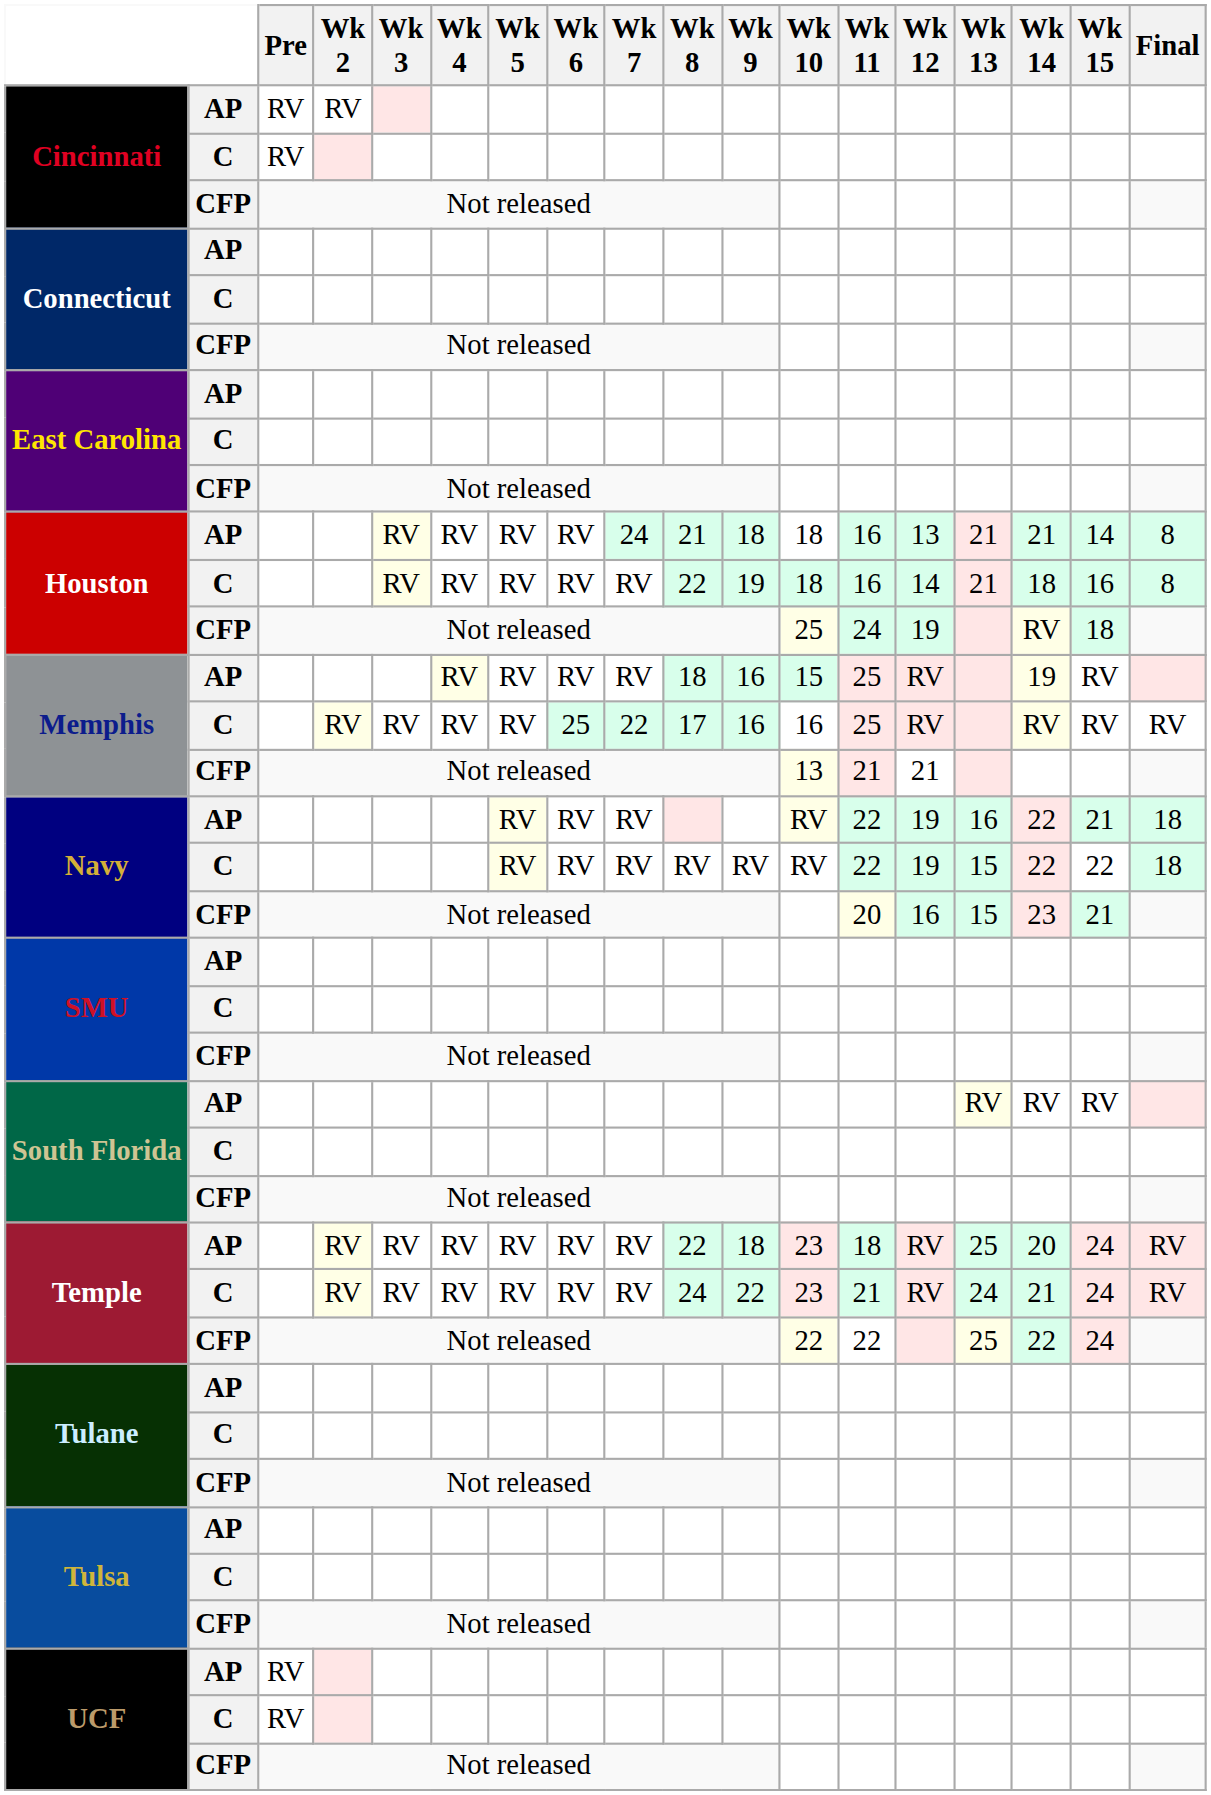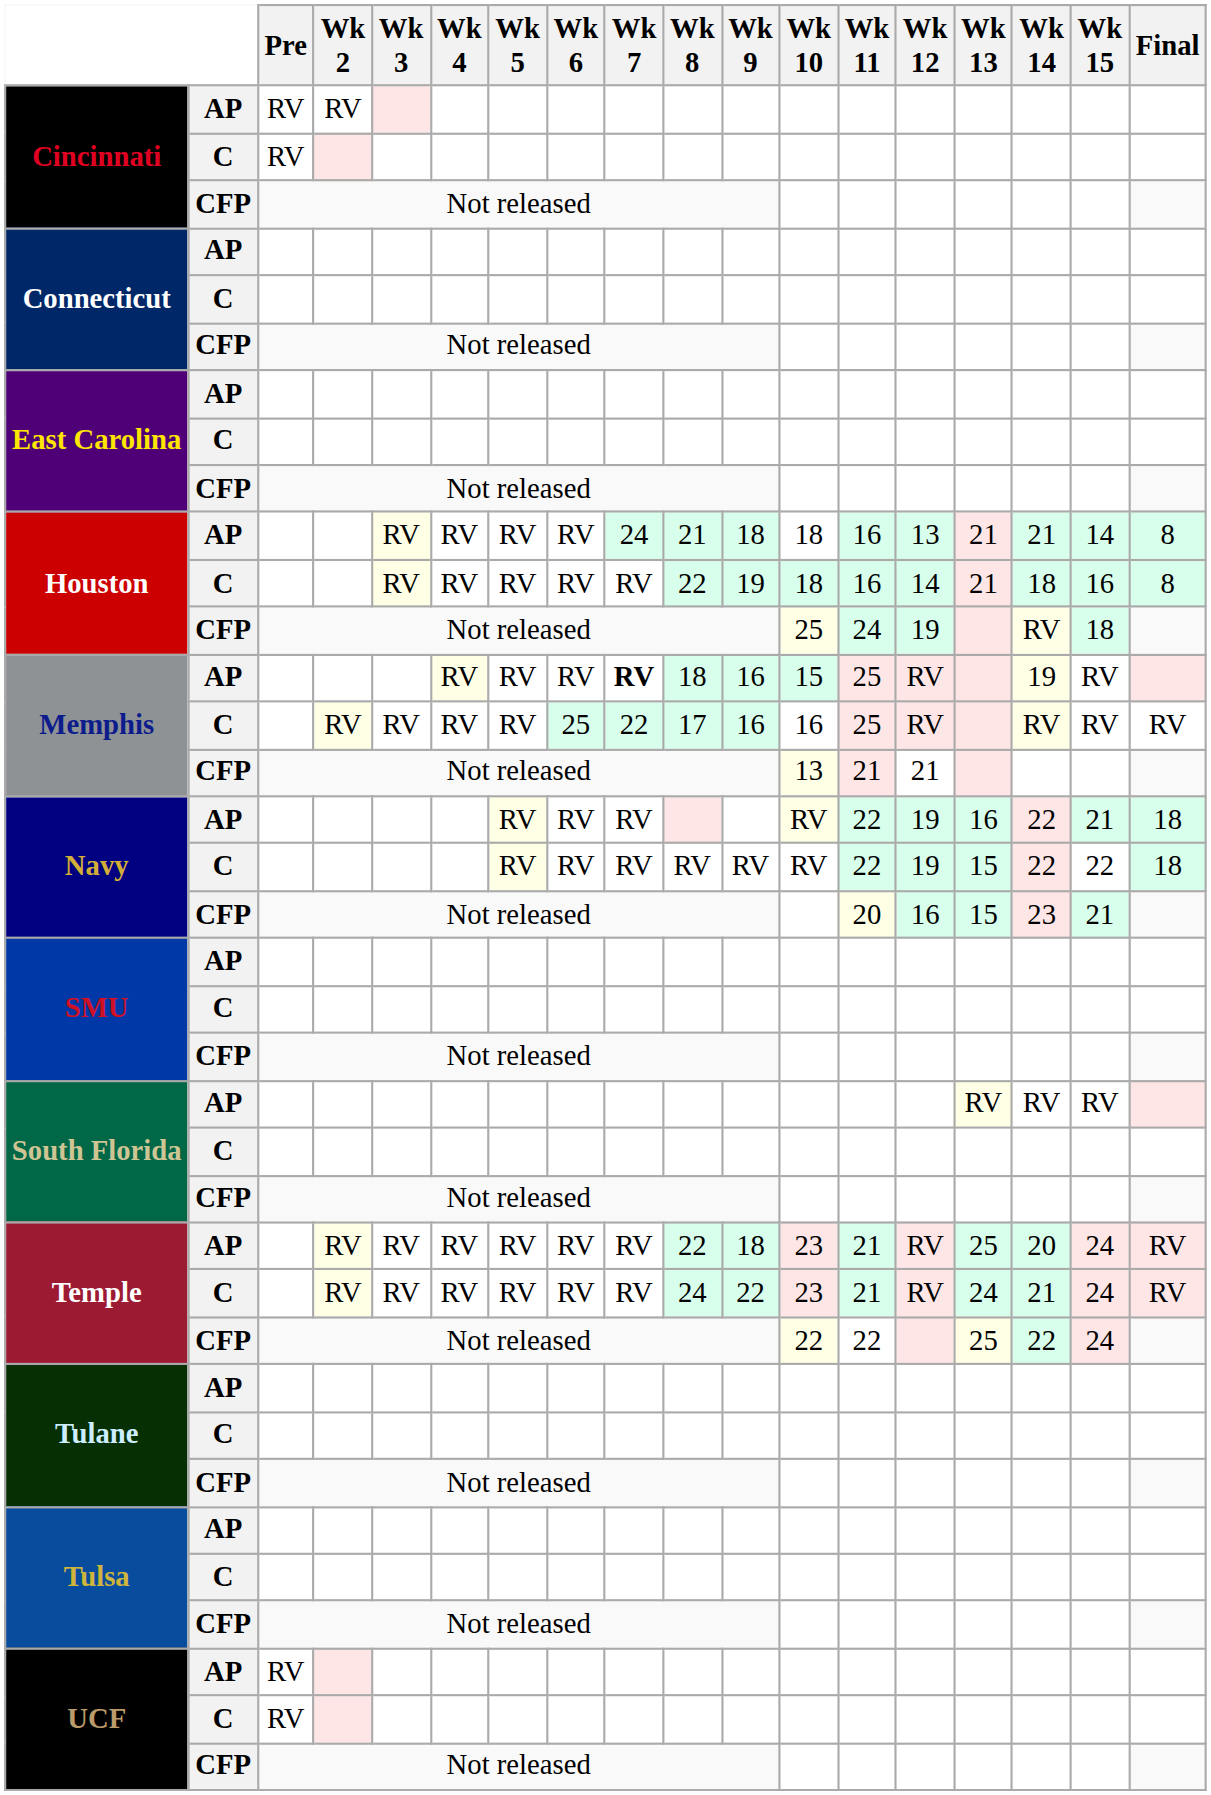Memphis / AP | Wk 7: normal -> bold
Temple / AP | Wk 11: 18 -> 21
